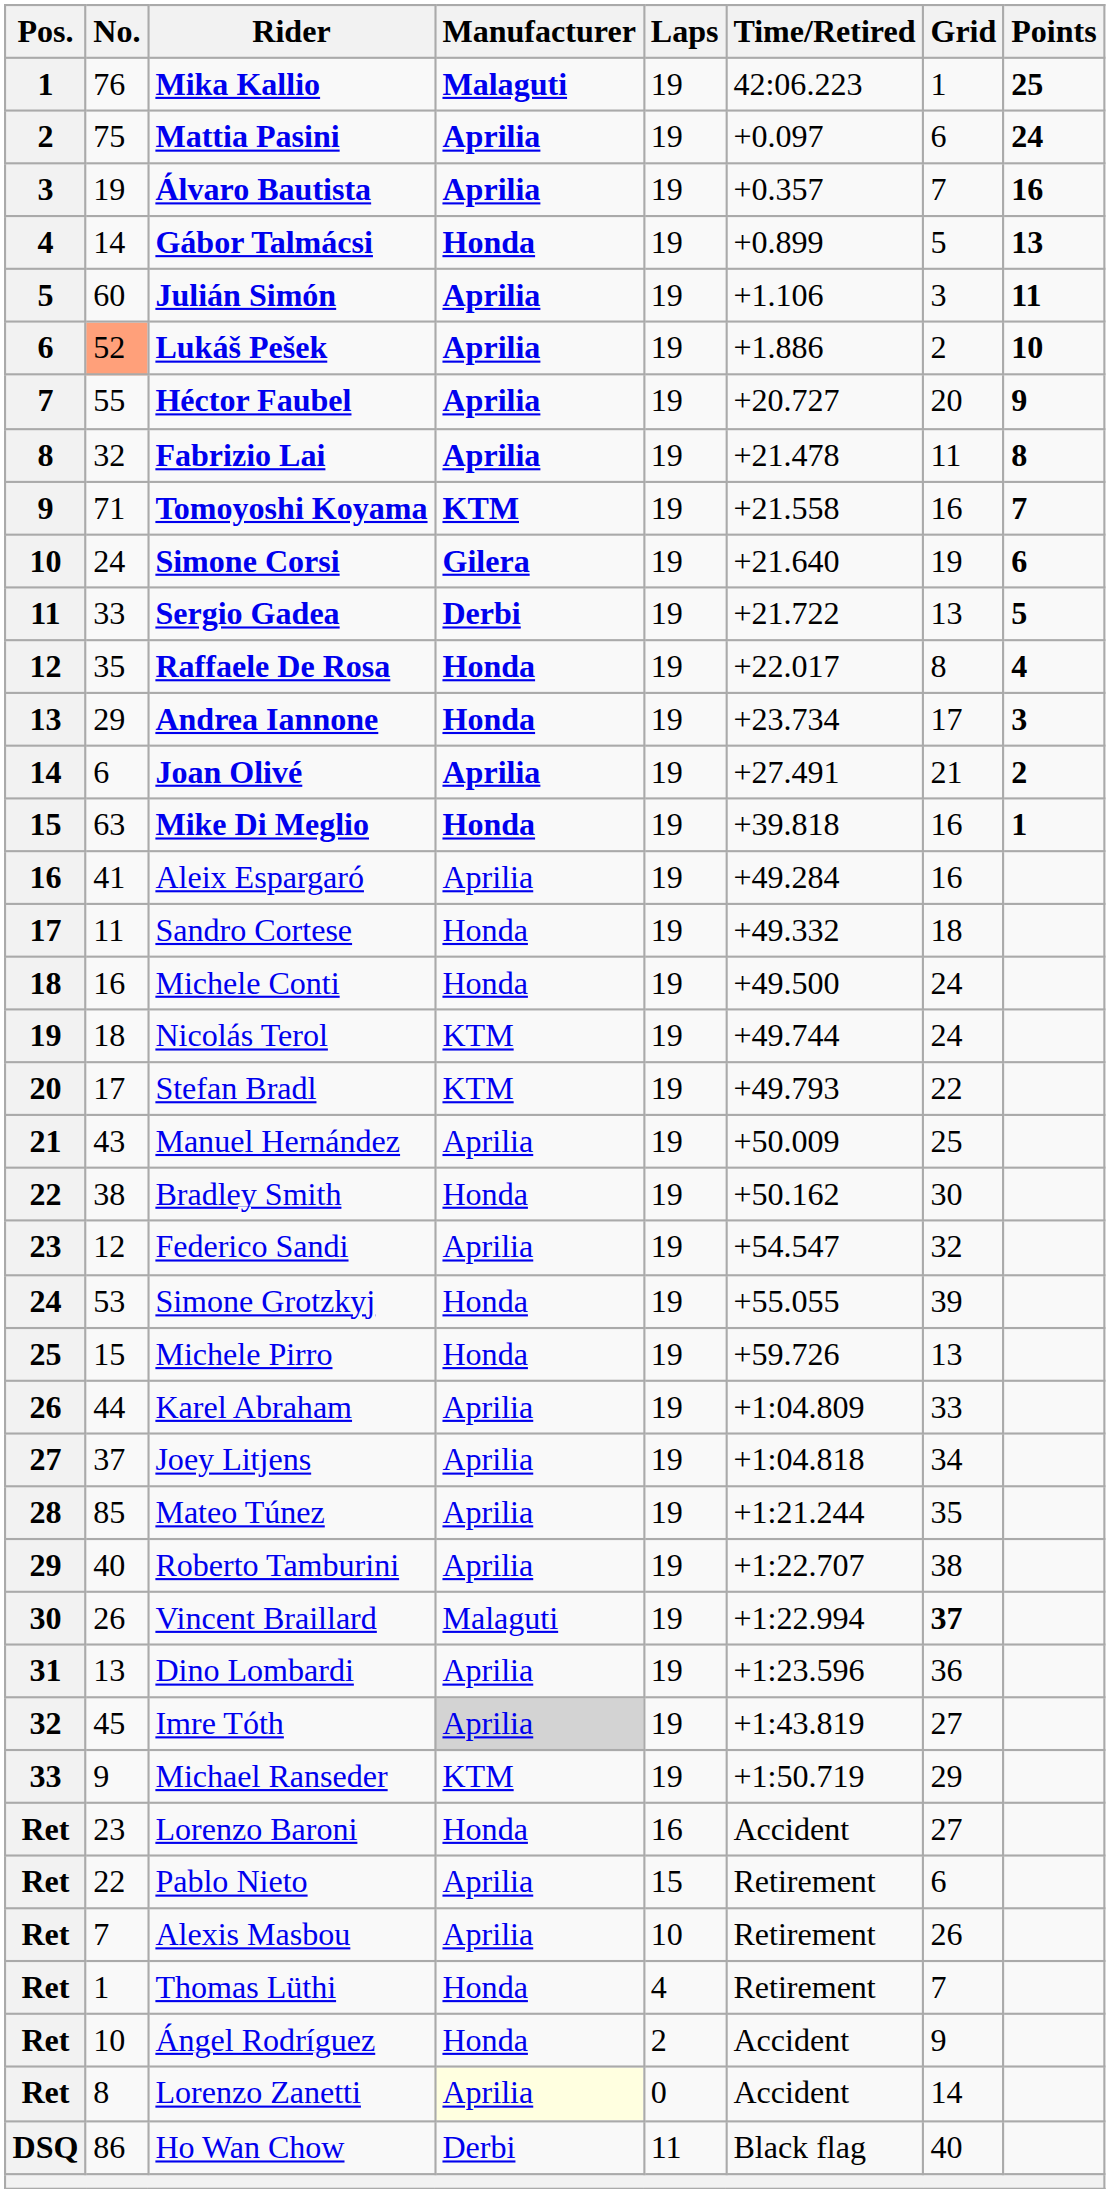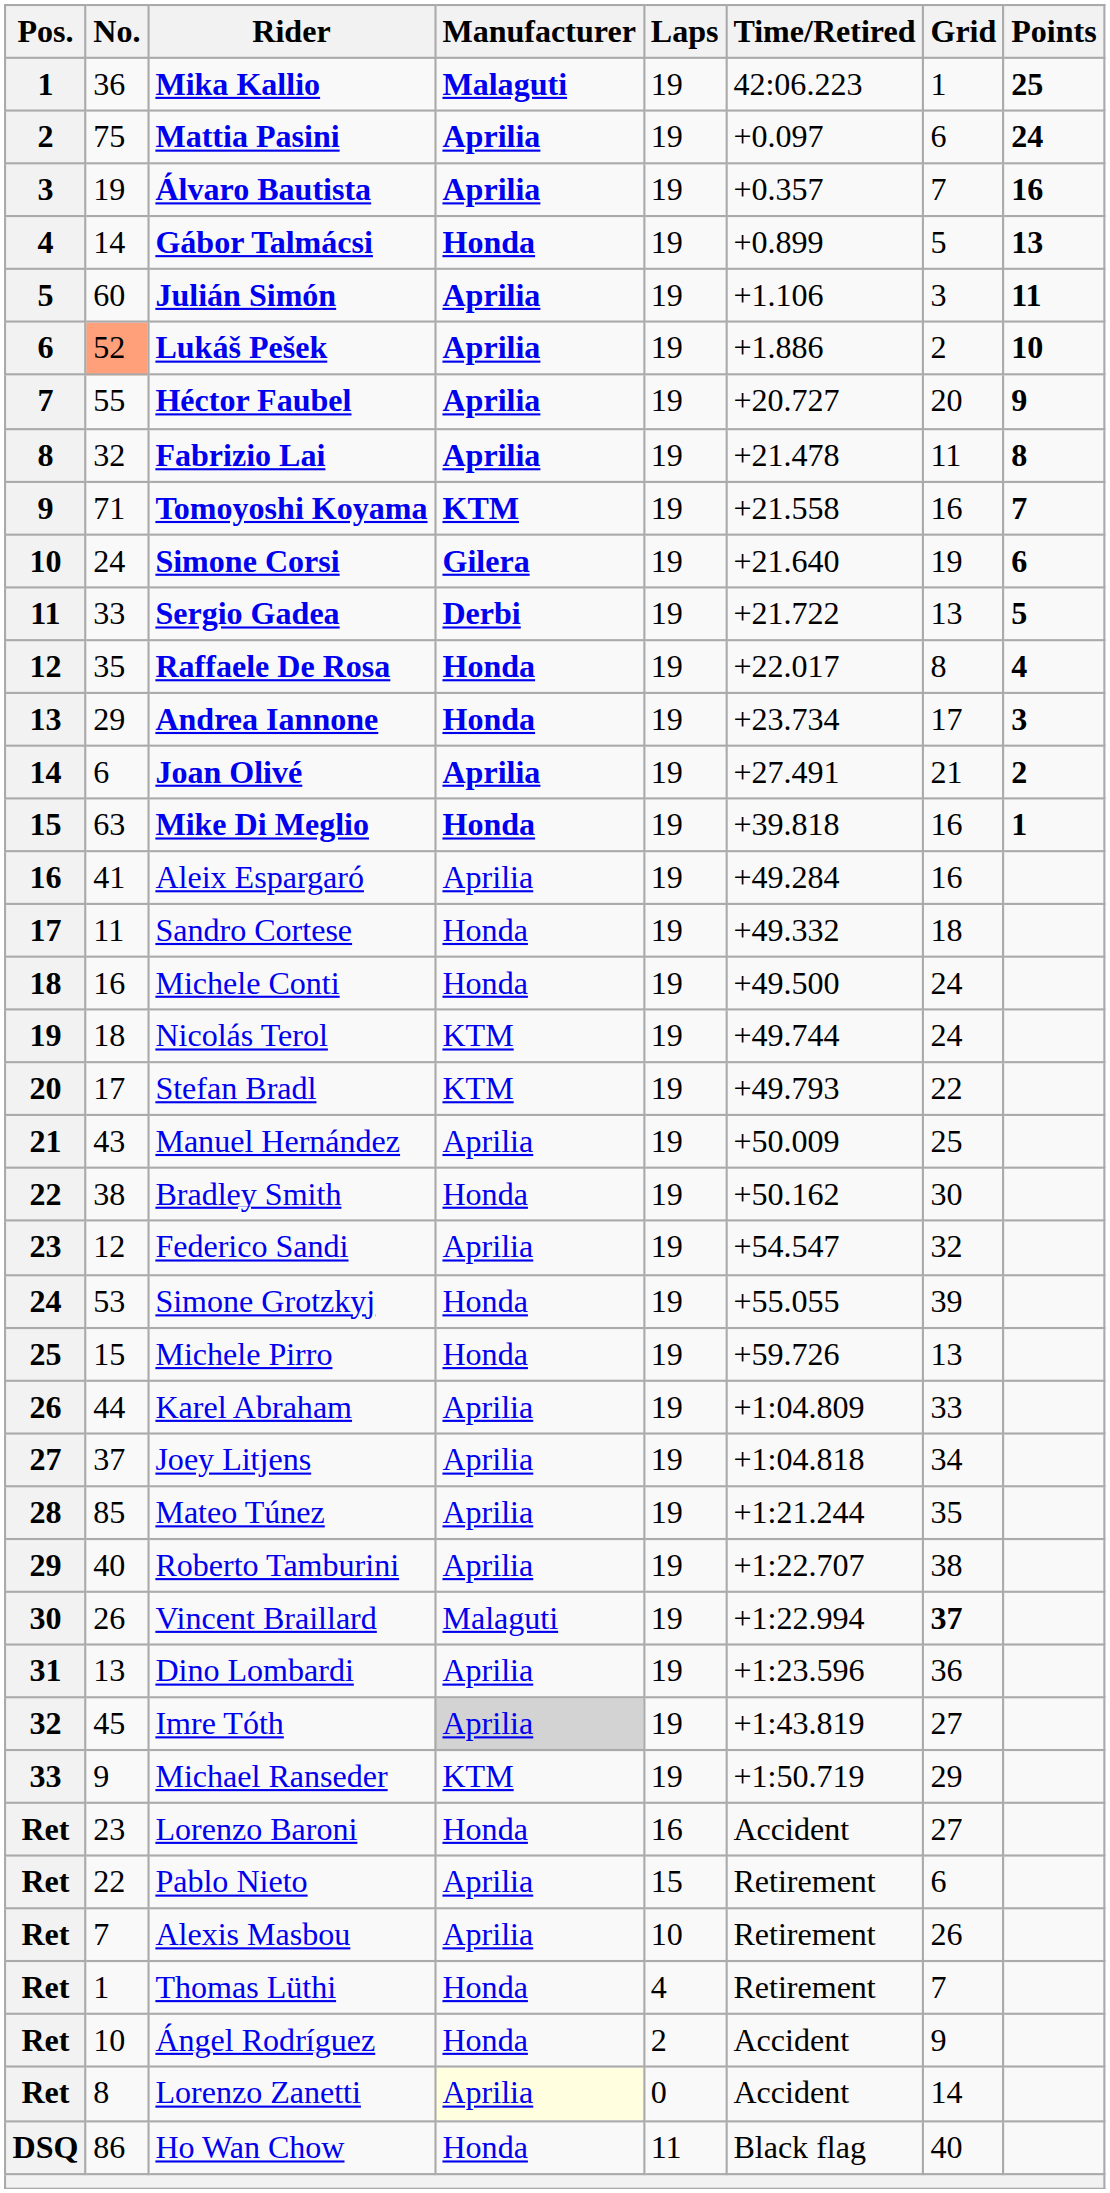Mika Kallio | No.: 76 -> 36
Ho Wan Chow | Manufacturer: Derbi -> Honda
